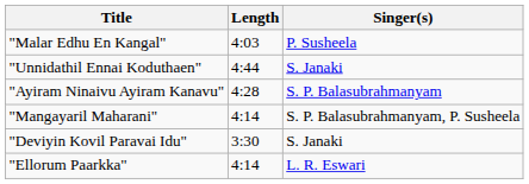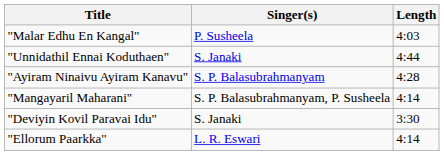columns swapped: Singer(s) <-> Length
